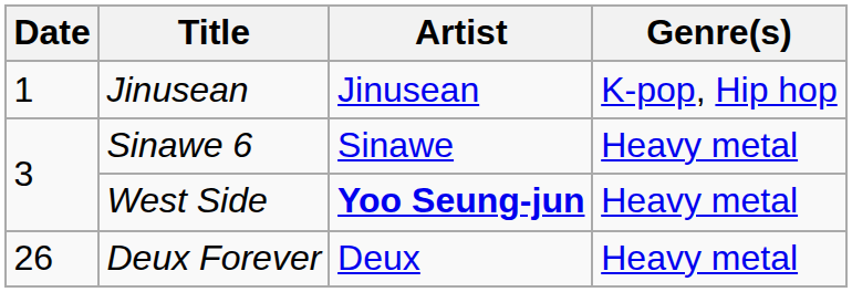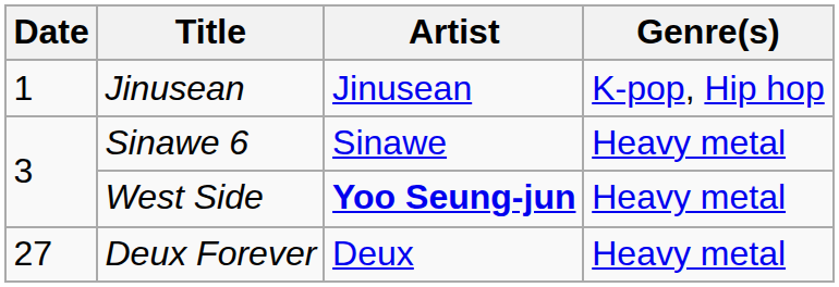Deux Forever | Date: 26 -> 27
